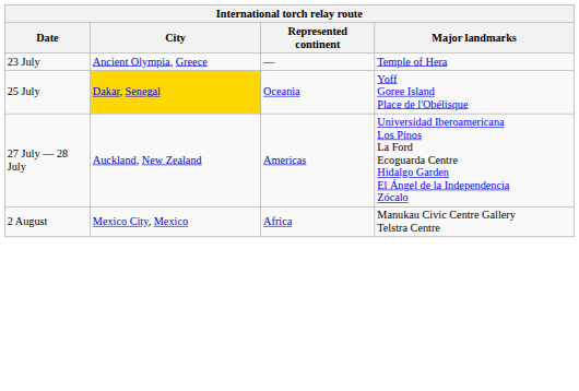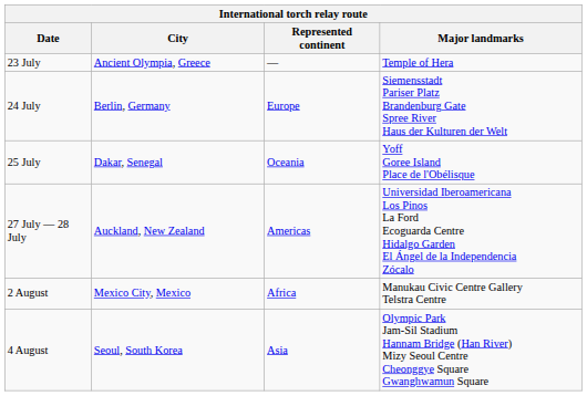+ row: 24 July | Berlin, Germany | Europe | Siemensstadt Pariser Platz Brandenburg Gate Spree River Haus der Kulturen der Welt
25 July | City: gold background -> no background
+ row: 4 August | Seoul, South Korea | Asia | Olympic Park Jam-Sil Stadium Hannam Bridge (Han River) Mizy Seoul Centre Cheonggye Square Gwanghwamun Square
